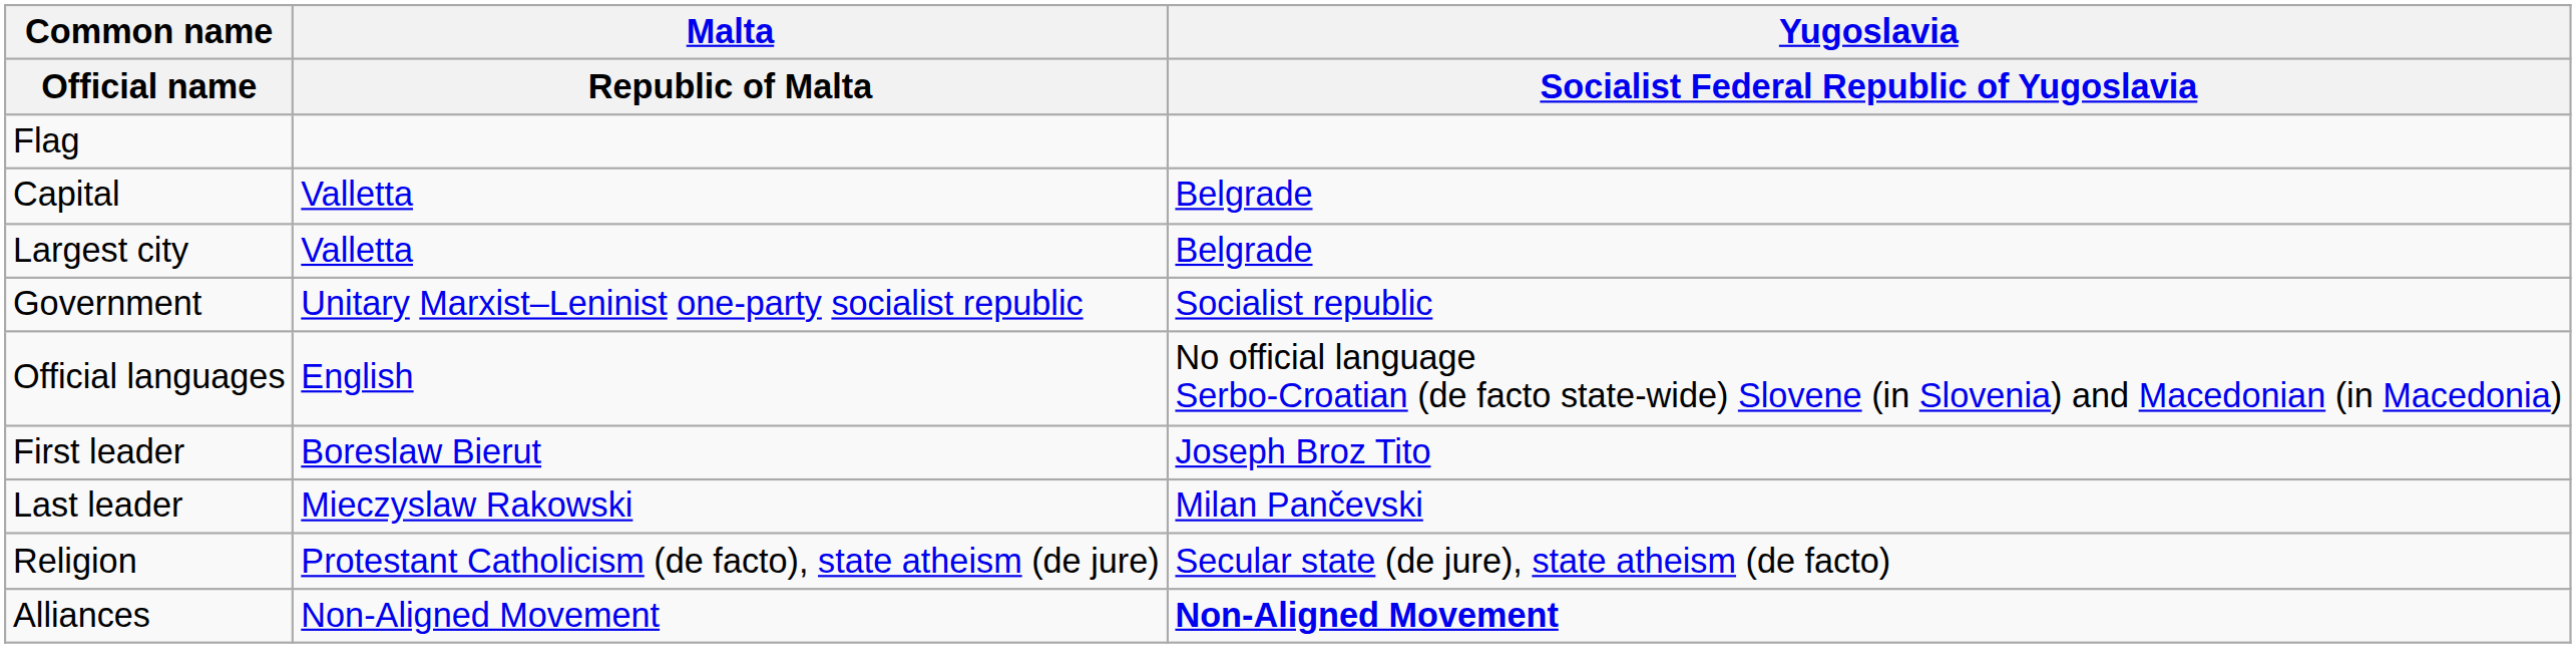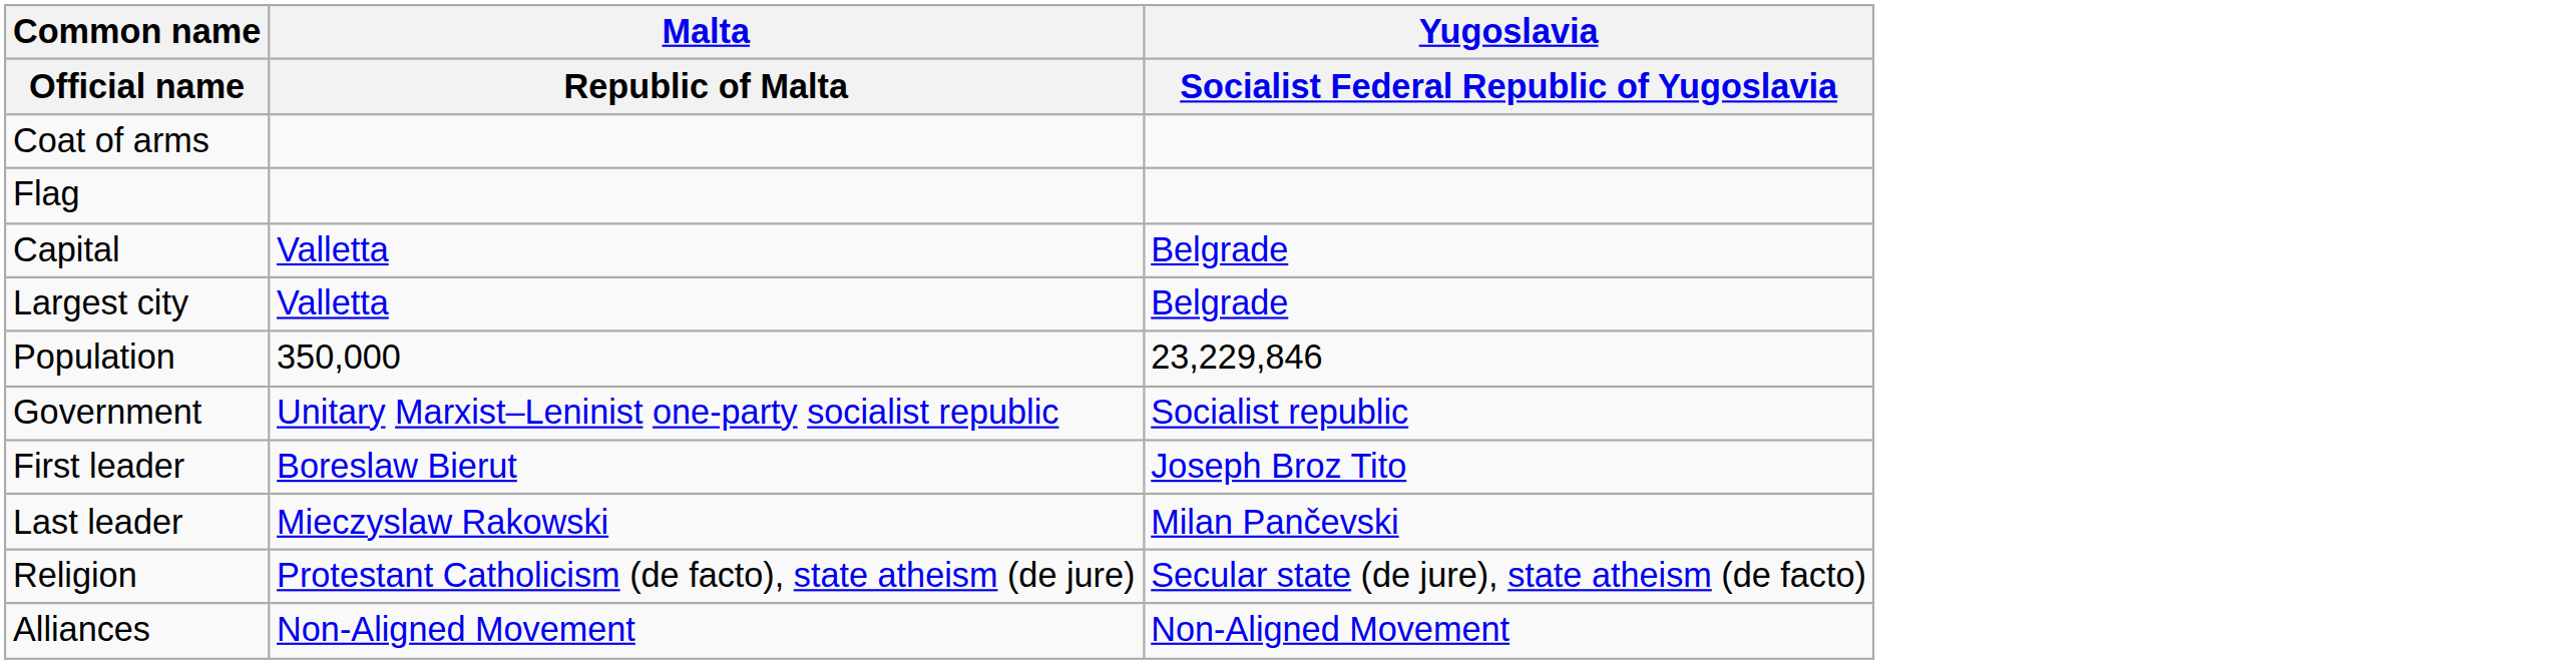+ row: Coat of arms
+ row: Population | 350,000 | 23,229,846
- row: Official languages | English | No official language Serbo-Croatian (de facto state-wide) Slovene (in Slovenia) and Macedonian (in Macedonia)
Alliances | Yugoslavia / Socialist Federal Republic of Yugoslavia: bold -> normal
